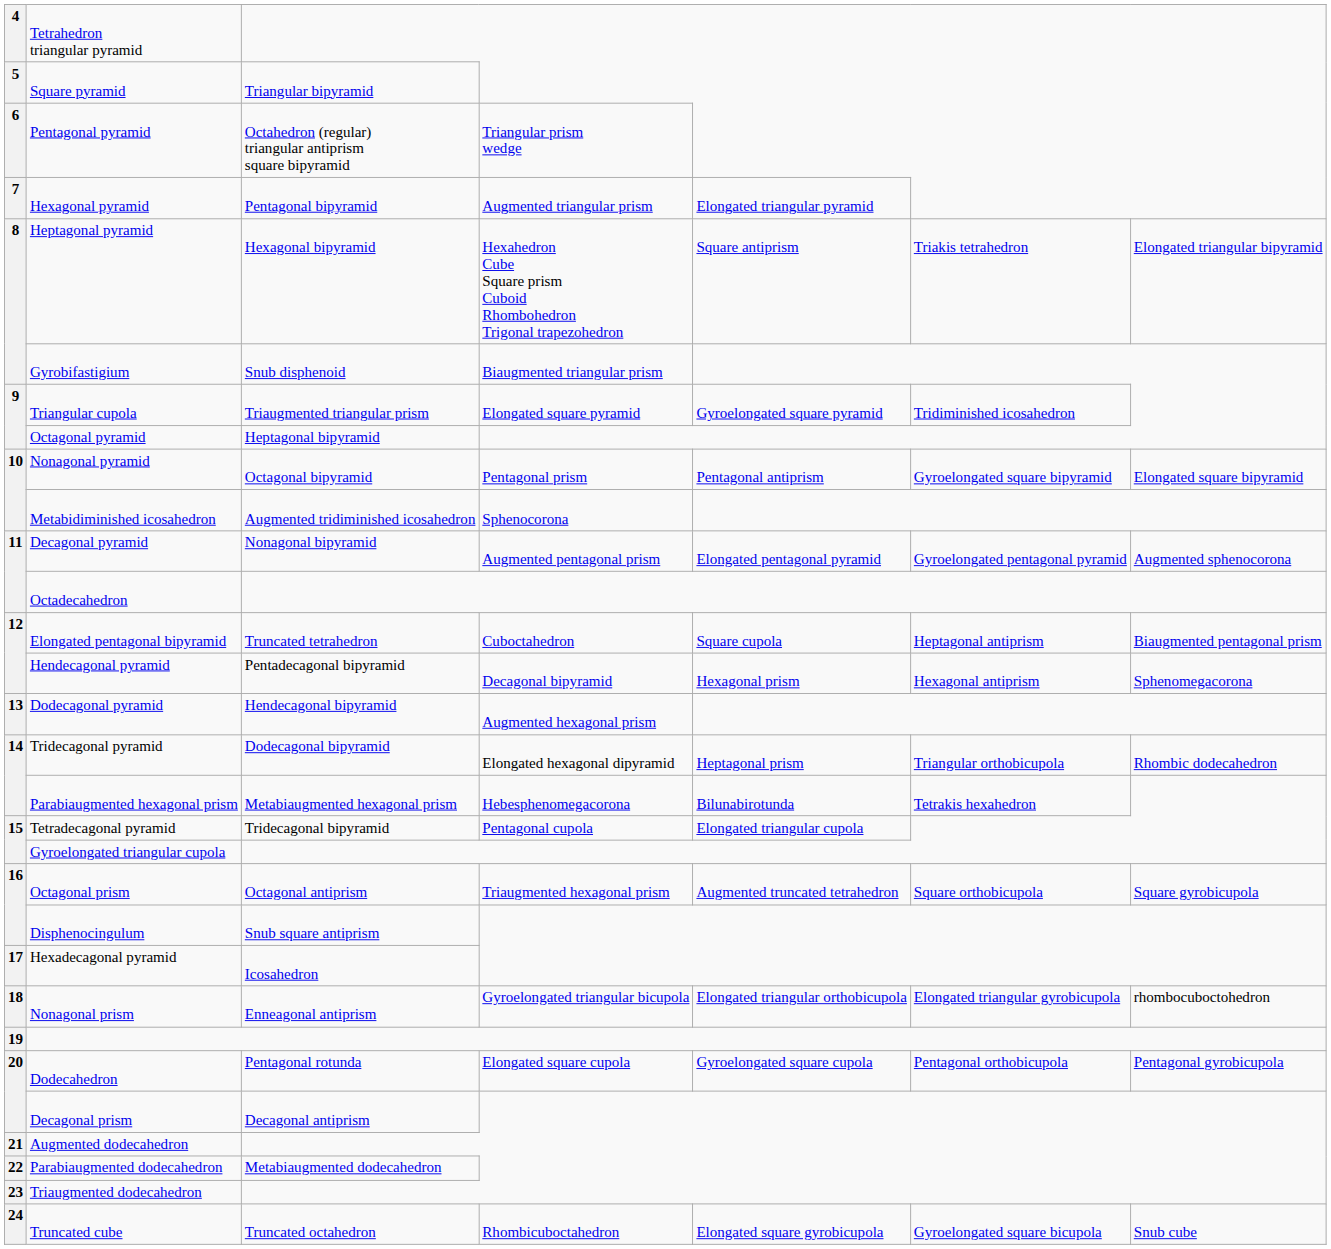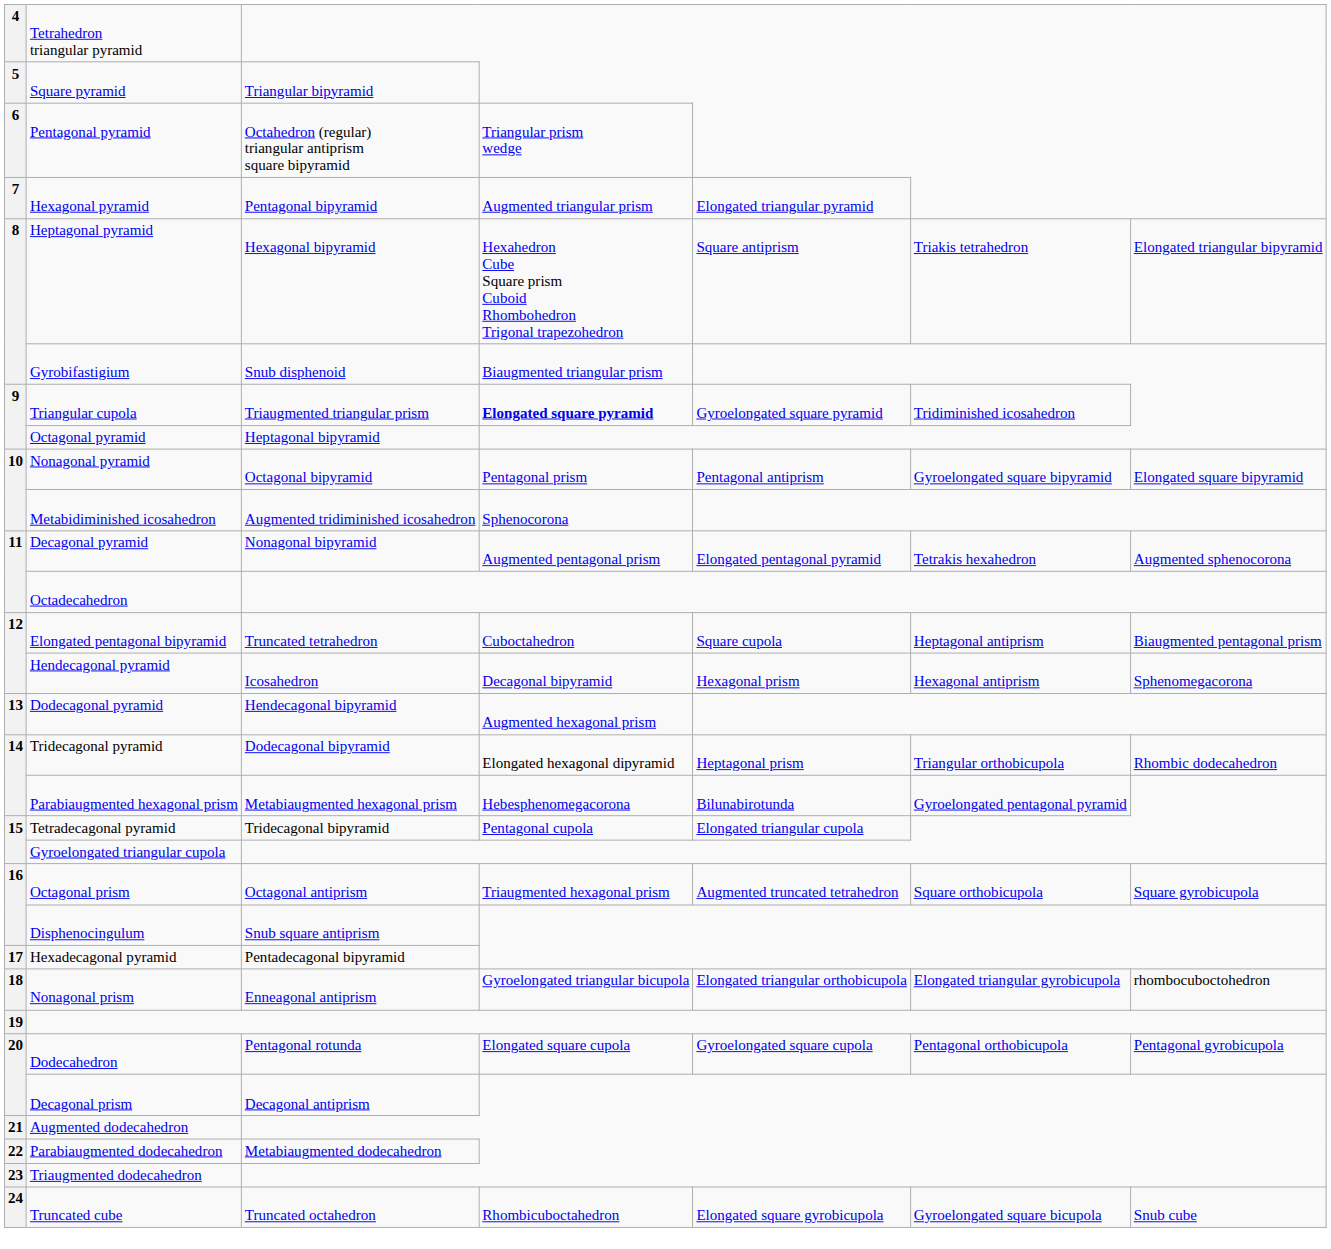Triangular cupola | column 4: normal -> bold
Decagonal pyramid | column 6: Gyroelongated pentagonal pyramid -> Tetrakis hexahedron
Hendecagonal pyramid | column 3: Pentadecagonal bipyramid -> Icosahedron
Parabiaugmented hexagonal prism | column 6: Tetrakis hexahedron -> Gyroelongated pentagonal pyramid
Hexadecagonal pyramid | column 3: Icosahedron -> Pentadecagonal bipyramid
